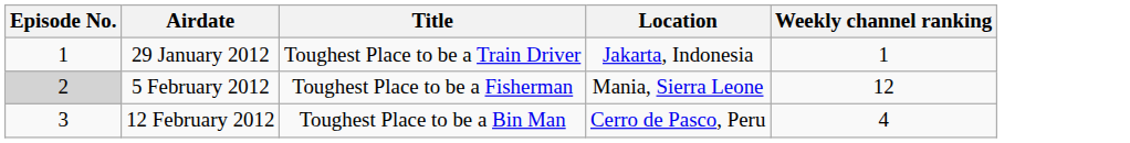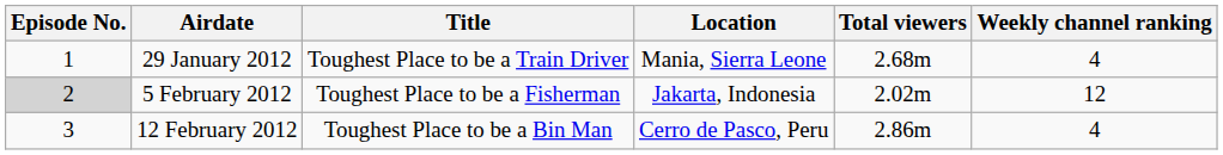+ column: Total viewers | 2.68m | 2.02m | 2.86m
29 January 2012 | Location: Jakarta, Indonesia -> Mania, Sierra Leone
29 January 2012 | Weekly channel ranking: 1 -> 4
5 February 2012 | Location: Mania, Sierra Leone -> Jakarta, Indonesia
